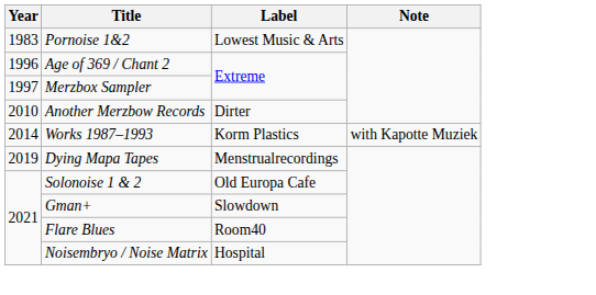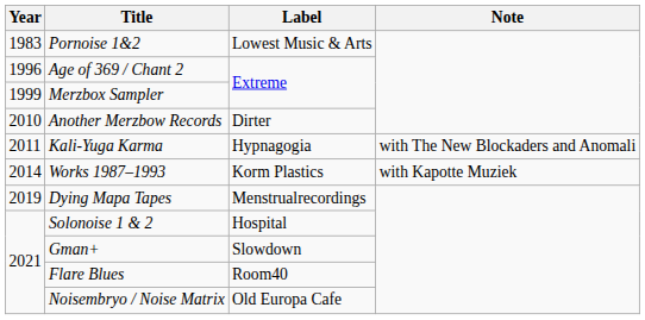Merzbox Sampler | Year: 1997 -> 1999
+ row: 2011 | Kali-Yuga Karma | Hypnagogia | with The New Blockaders and Anomali
Solonoise 1 & 2 | Label: Old Europa Cafe -> Hospital
Noisembryo / Noise Matrix | Label: Hospital -> Old Europa Cafe
